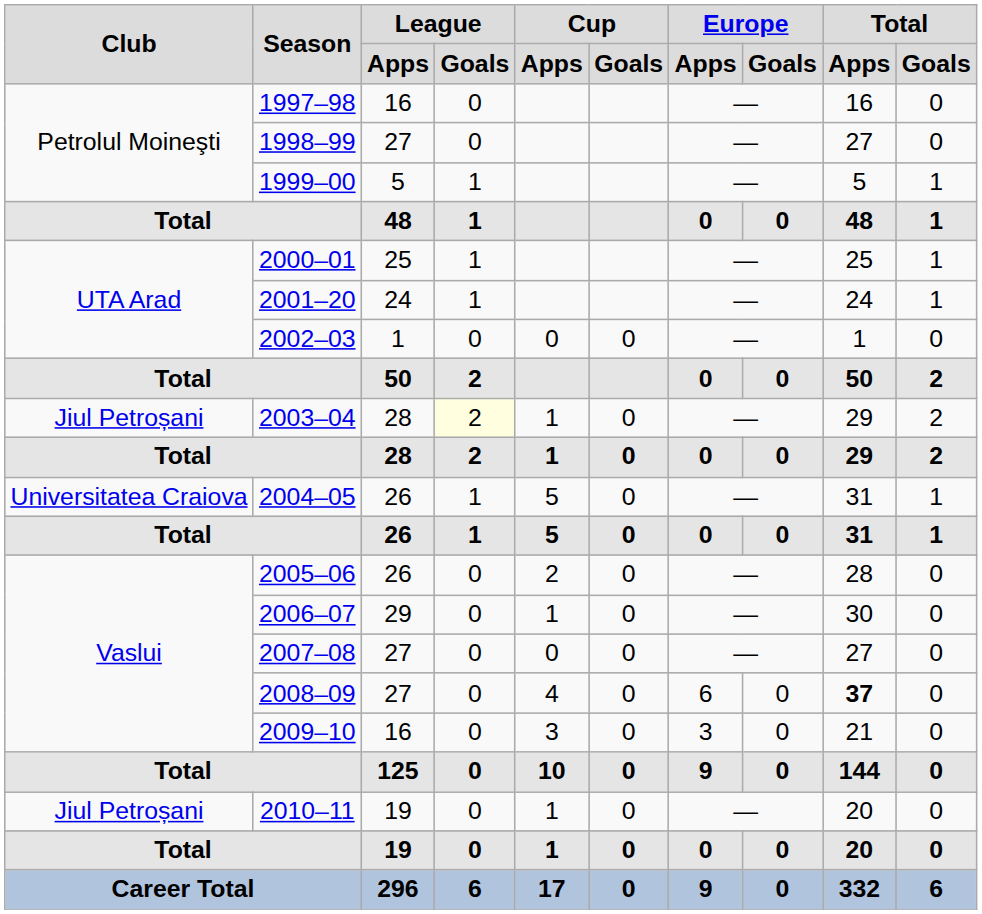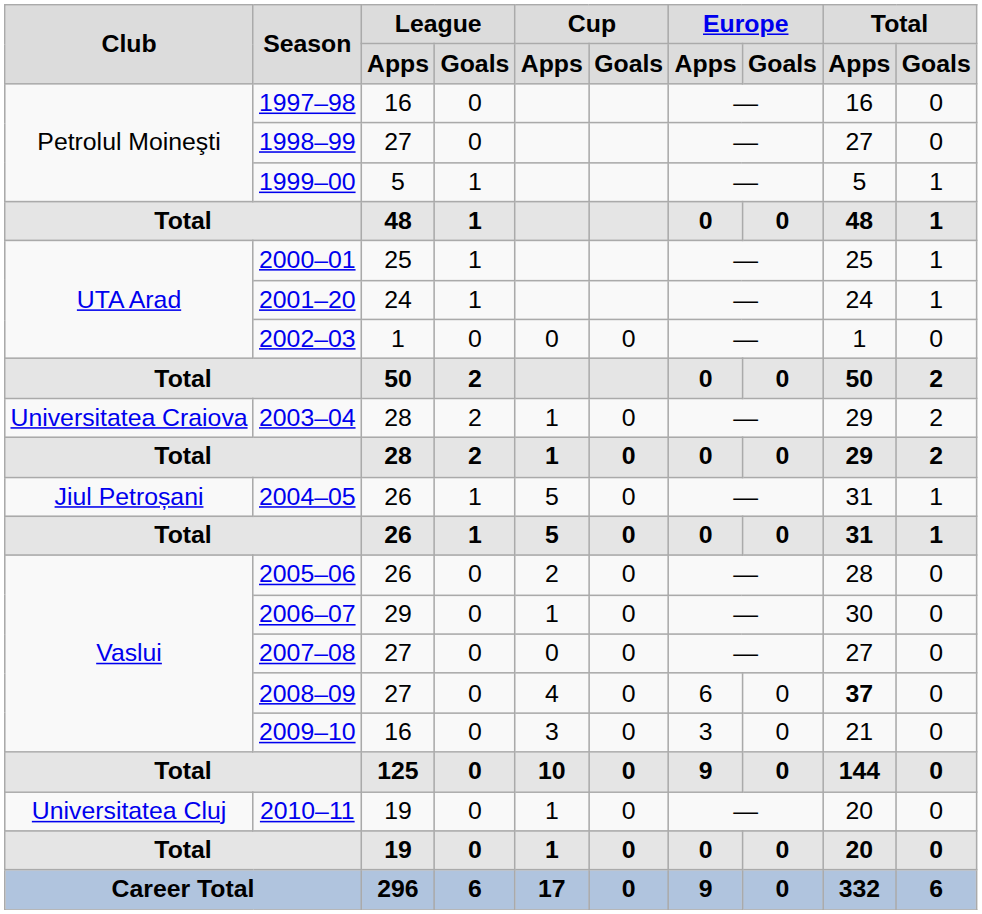2003–04 | Club: Jiul Petroșani -> Universitatea Craiova
2003–04 | League / Goals: lightyellow background -> no background
2004–05 | Club: Universitatea Craiova -> Jiul Petroșani
2010–11 | Club: Jiul Petroșani -> Universitatea Cluj
